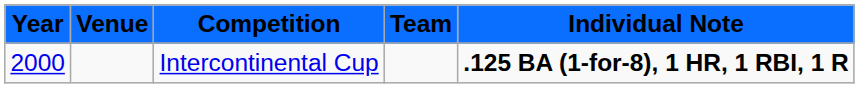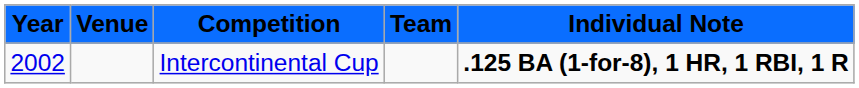Intercontinental Cup | Year: 2000 -> 2002
